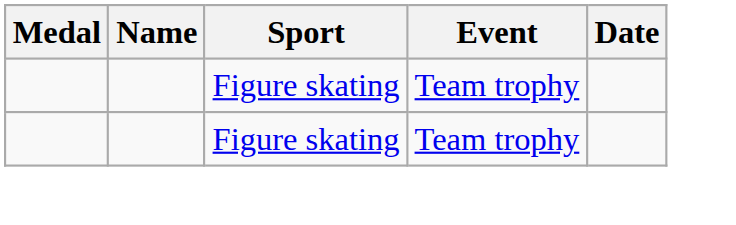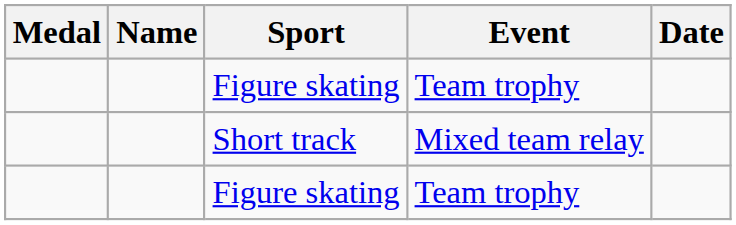+ row: Short track | Mixed team relay
